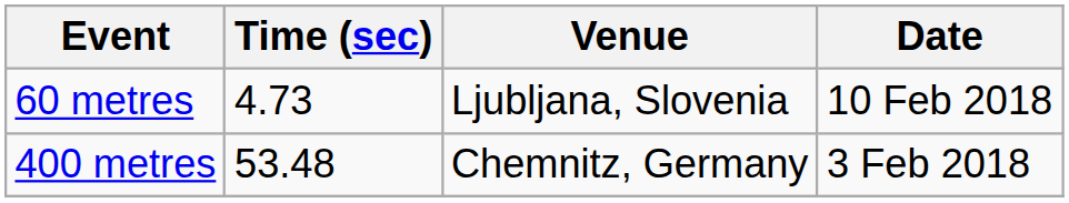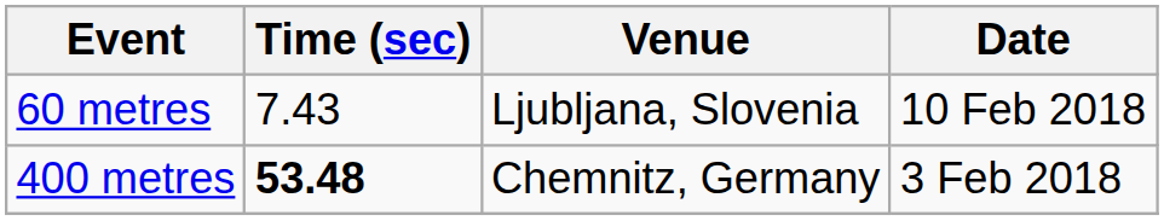60 metres | Time (sec): 4.73 -> 7.43
400 metres | Time (sec): normal -> bold
